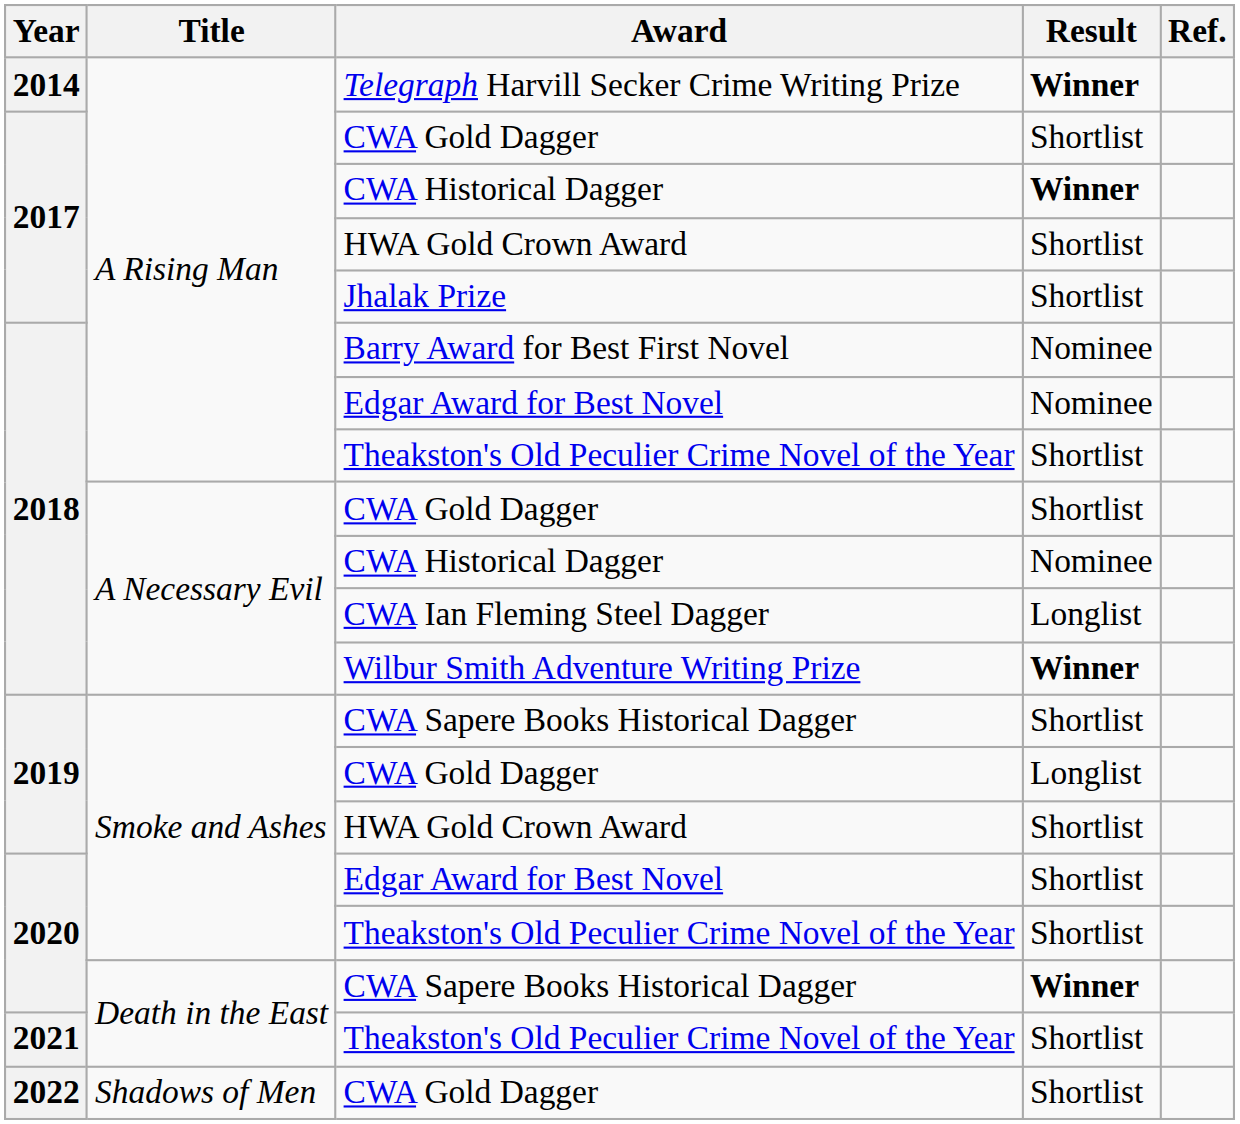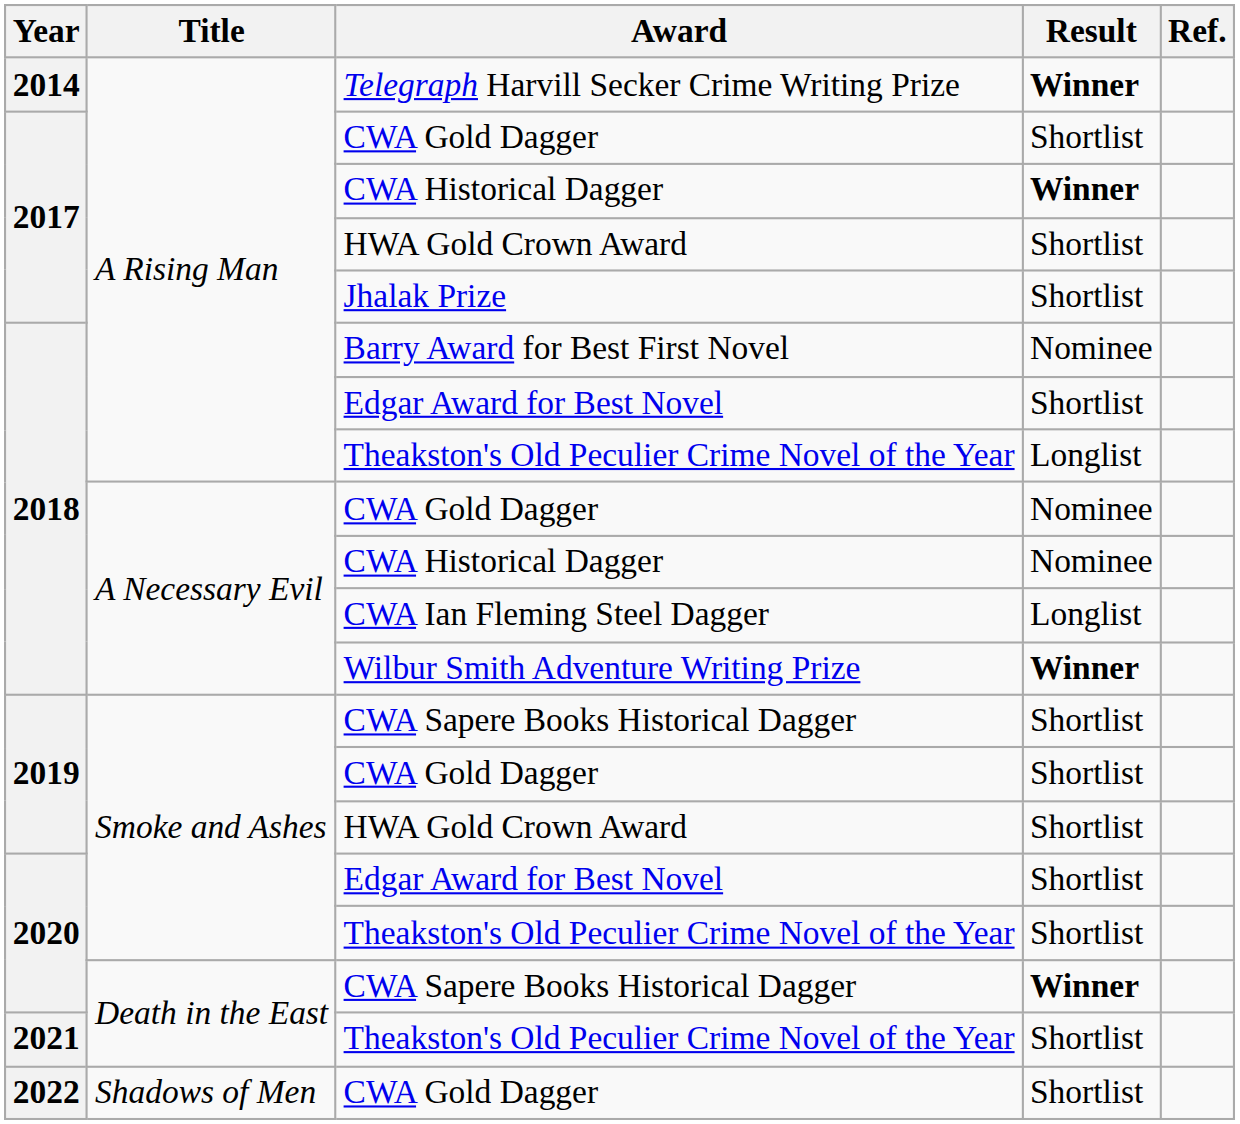2018 / Edgar Award for Best Novel | Result: Nominee -> Shortlist
2018 / Theakston's Old Peculier Crime Novel of the Year | Result: Shortlist -> Longlist
2018 / CWA Gold Dagger | Result: Shortlist -> Nominee
2019 / CWA Gold Dagger | Result: Longlist -> Shortlist
